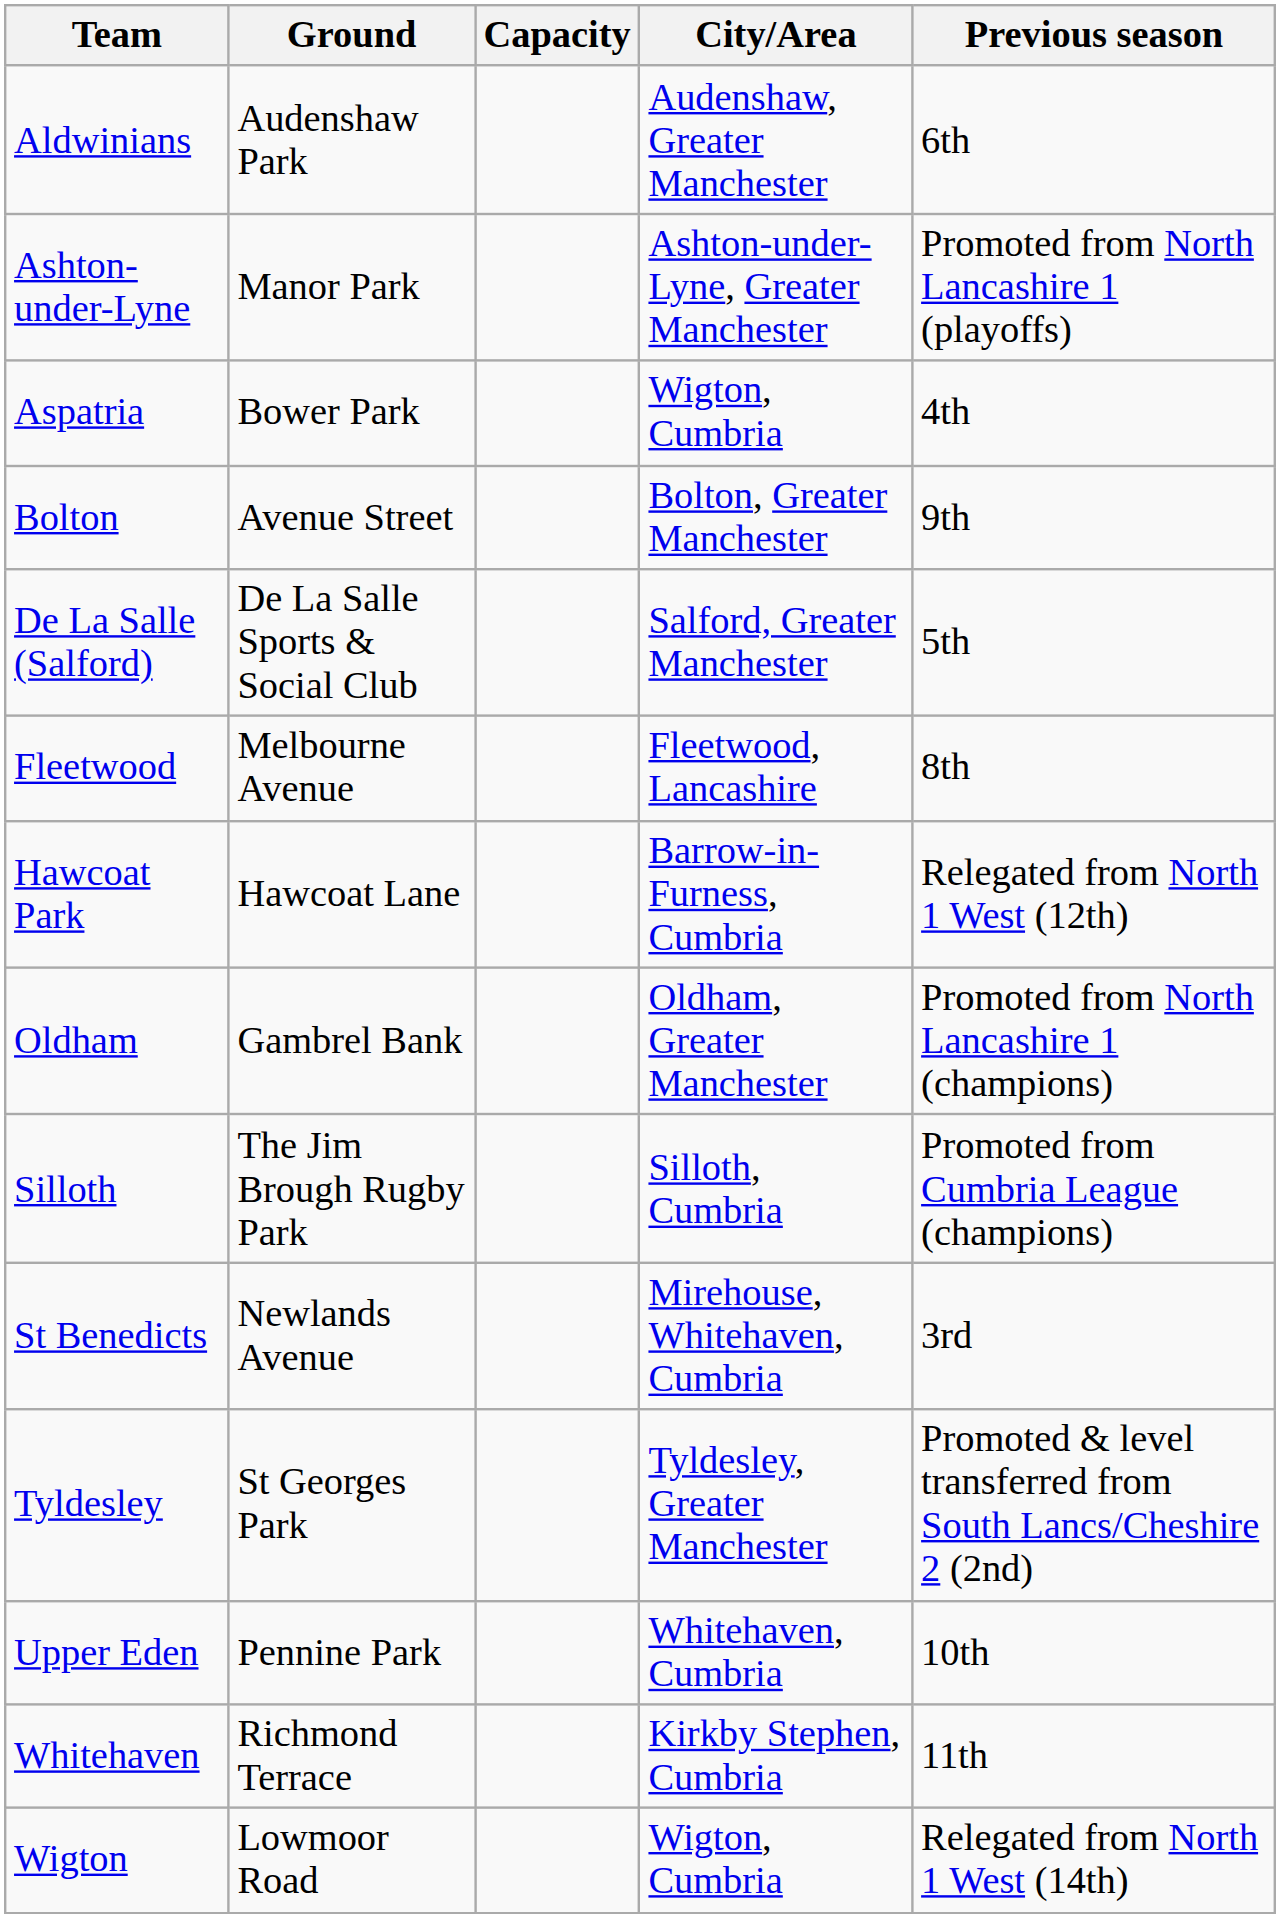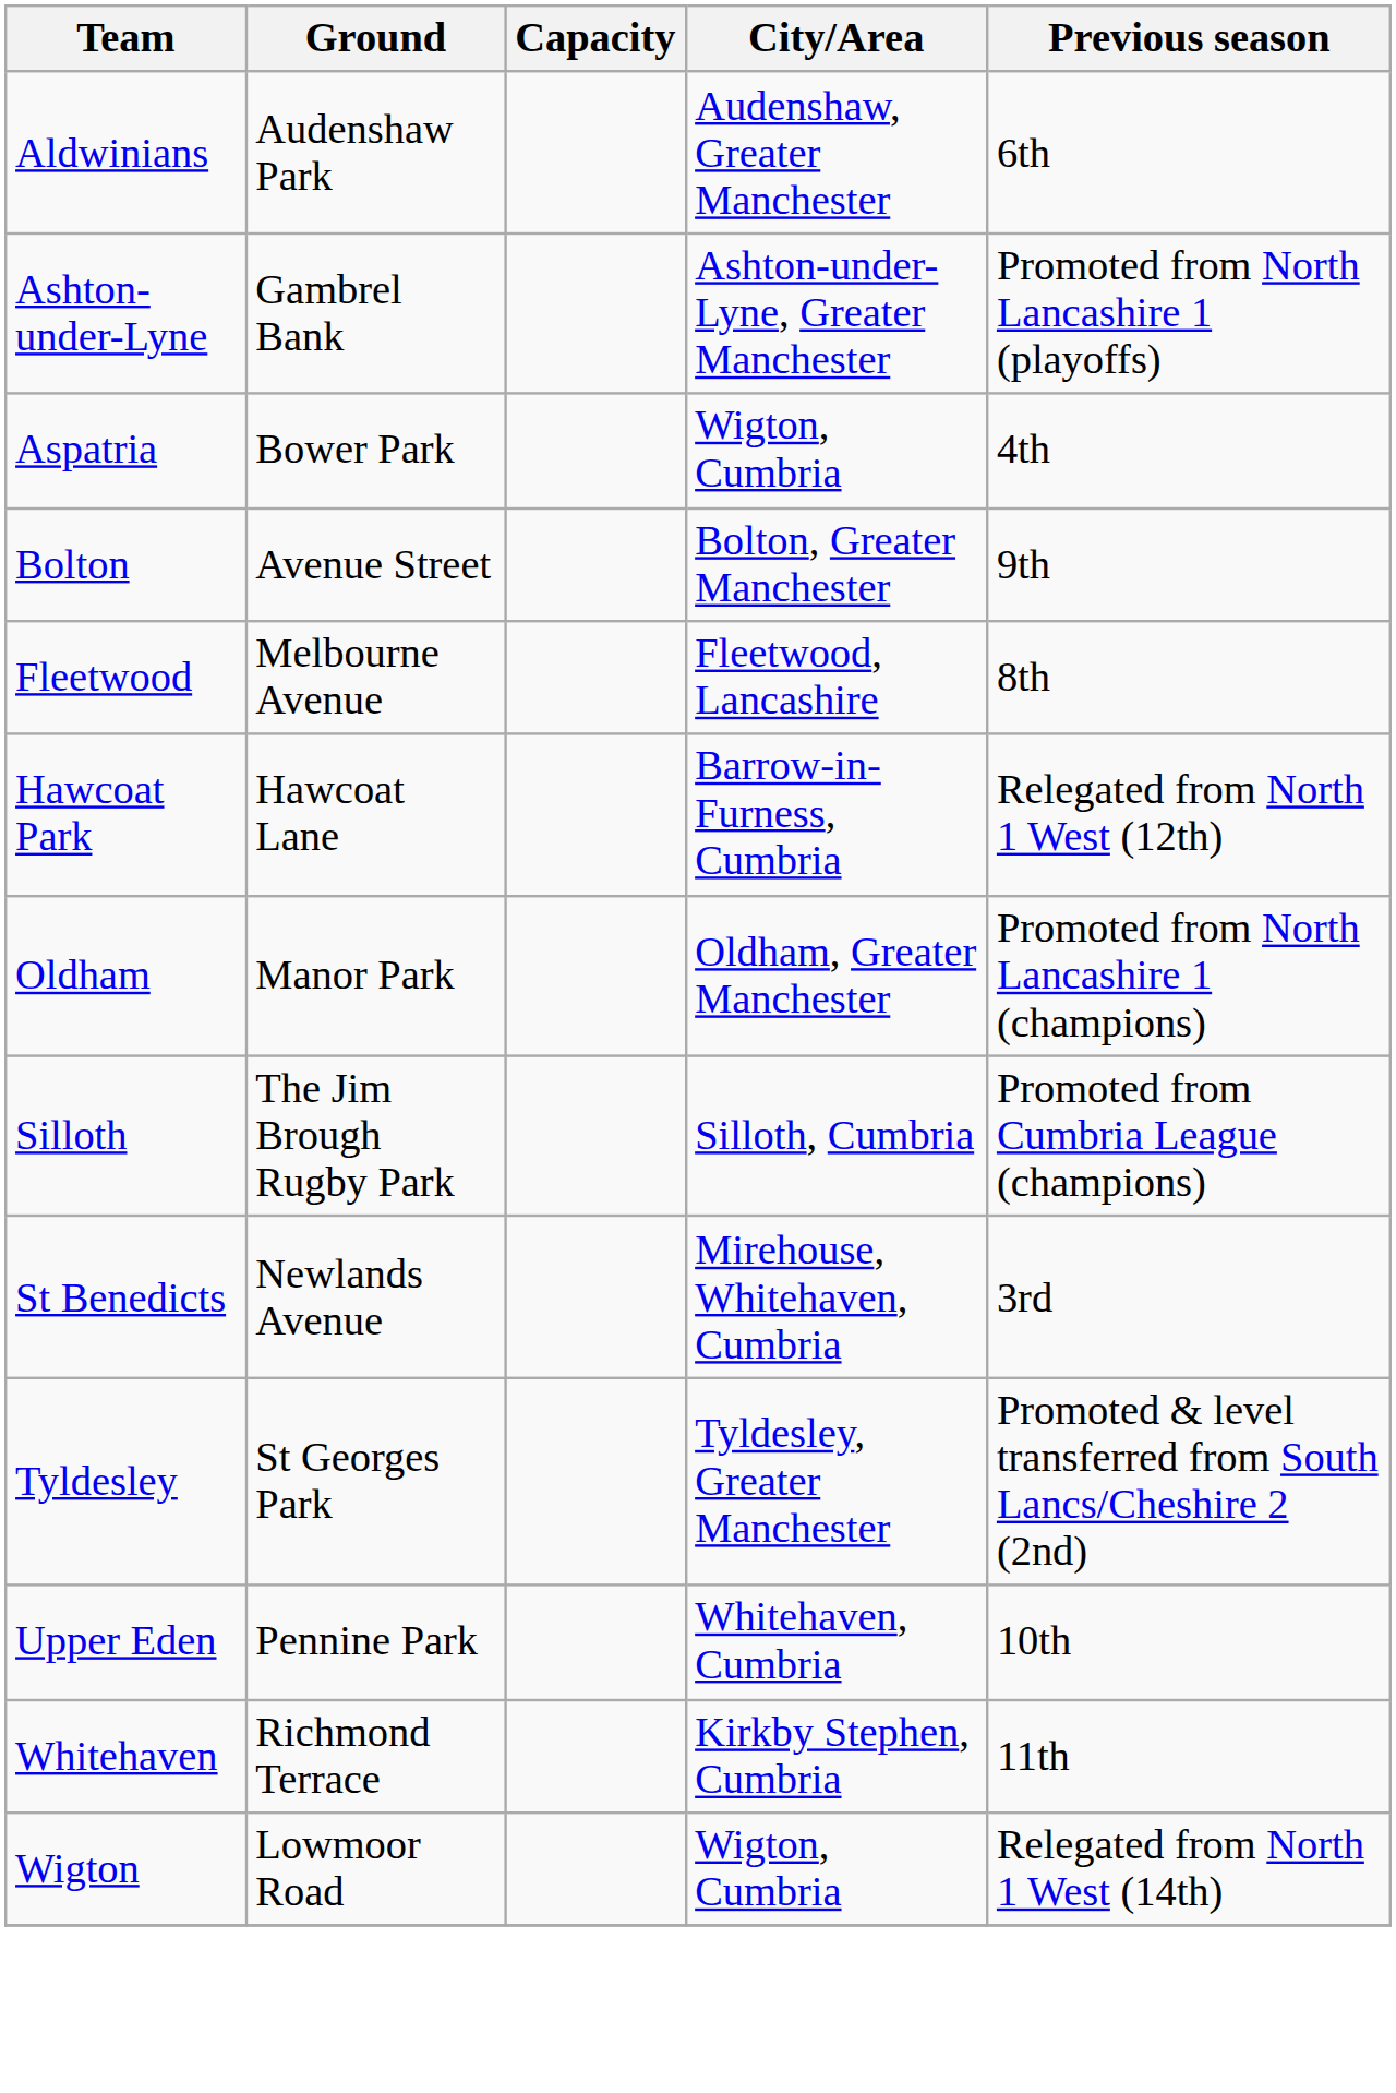Ashton-under-Lyne | Ground: Manor Park -> Gambrel Bank
- row: De La Salle (Salford) | De La Salle Sports & Social Club | Salford, Greater Manchester | 5th
Oldham | Ground: Gambrel Bank -> Manor Park
